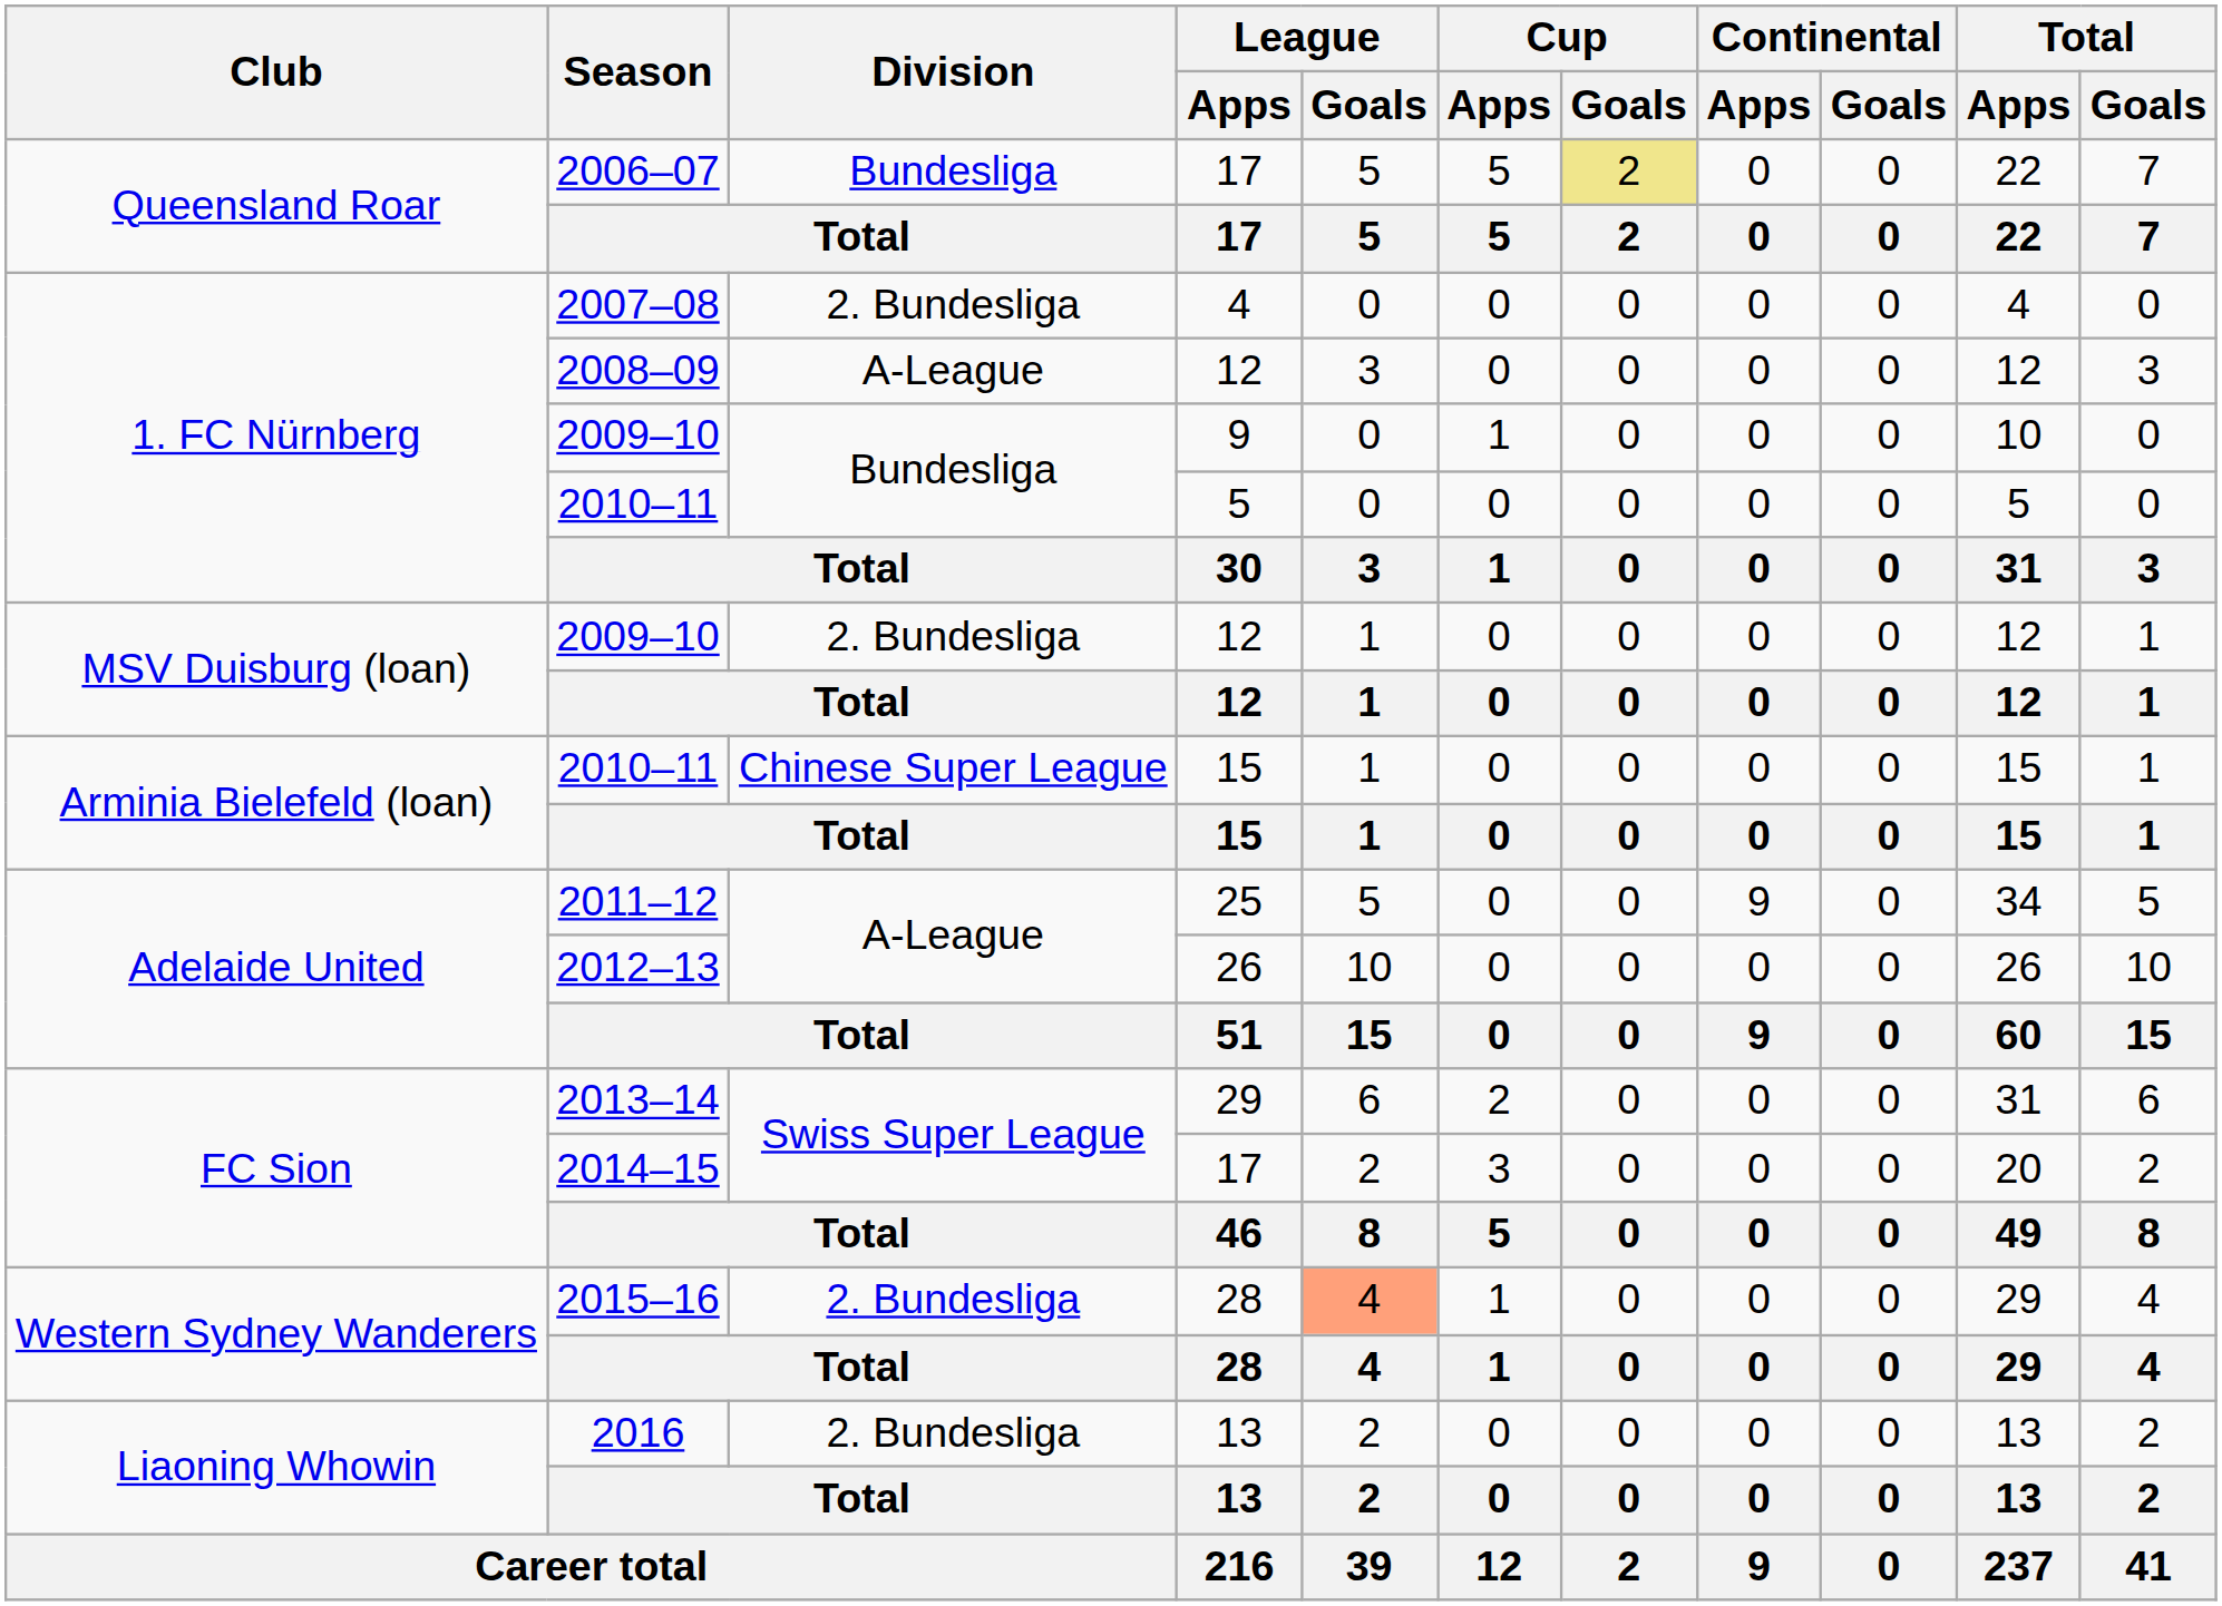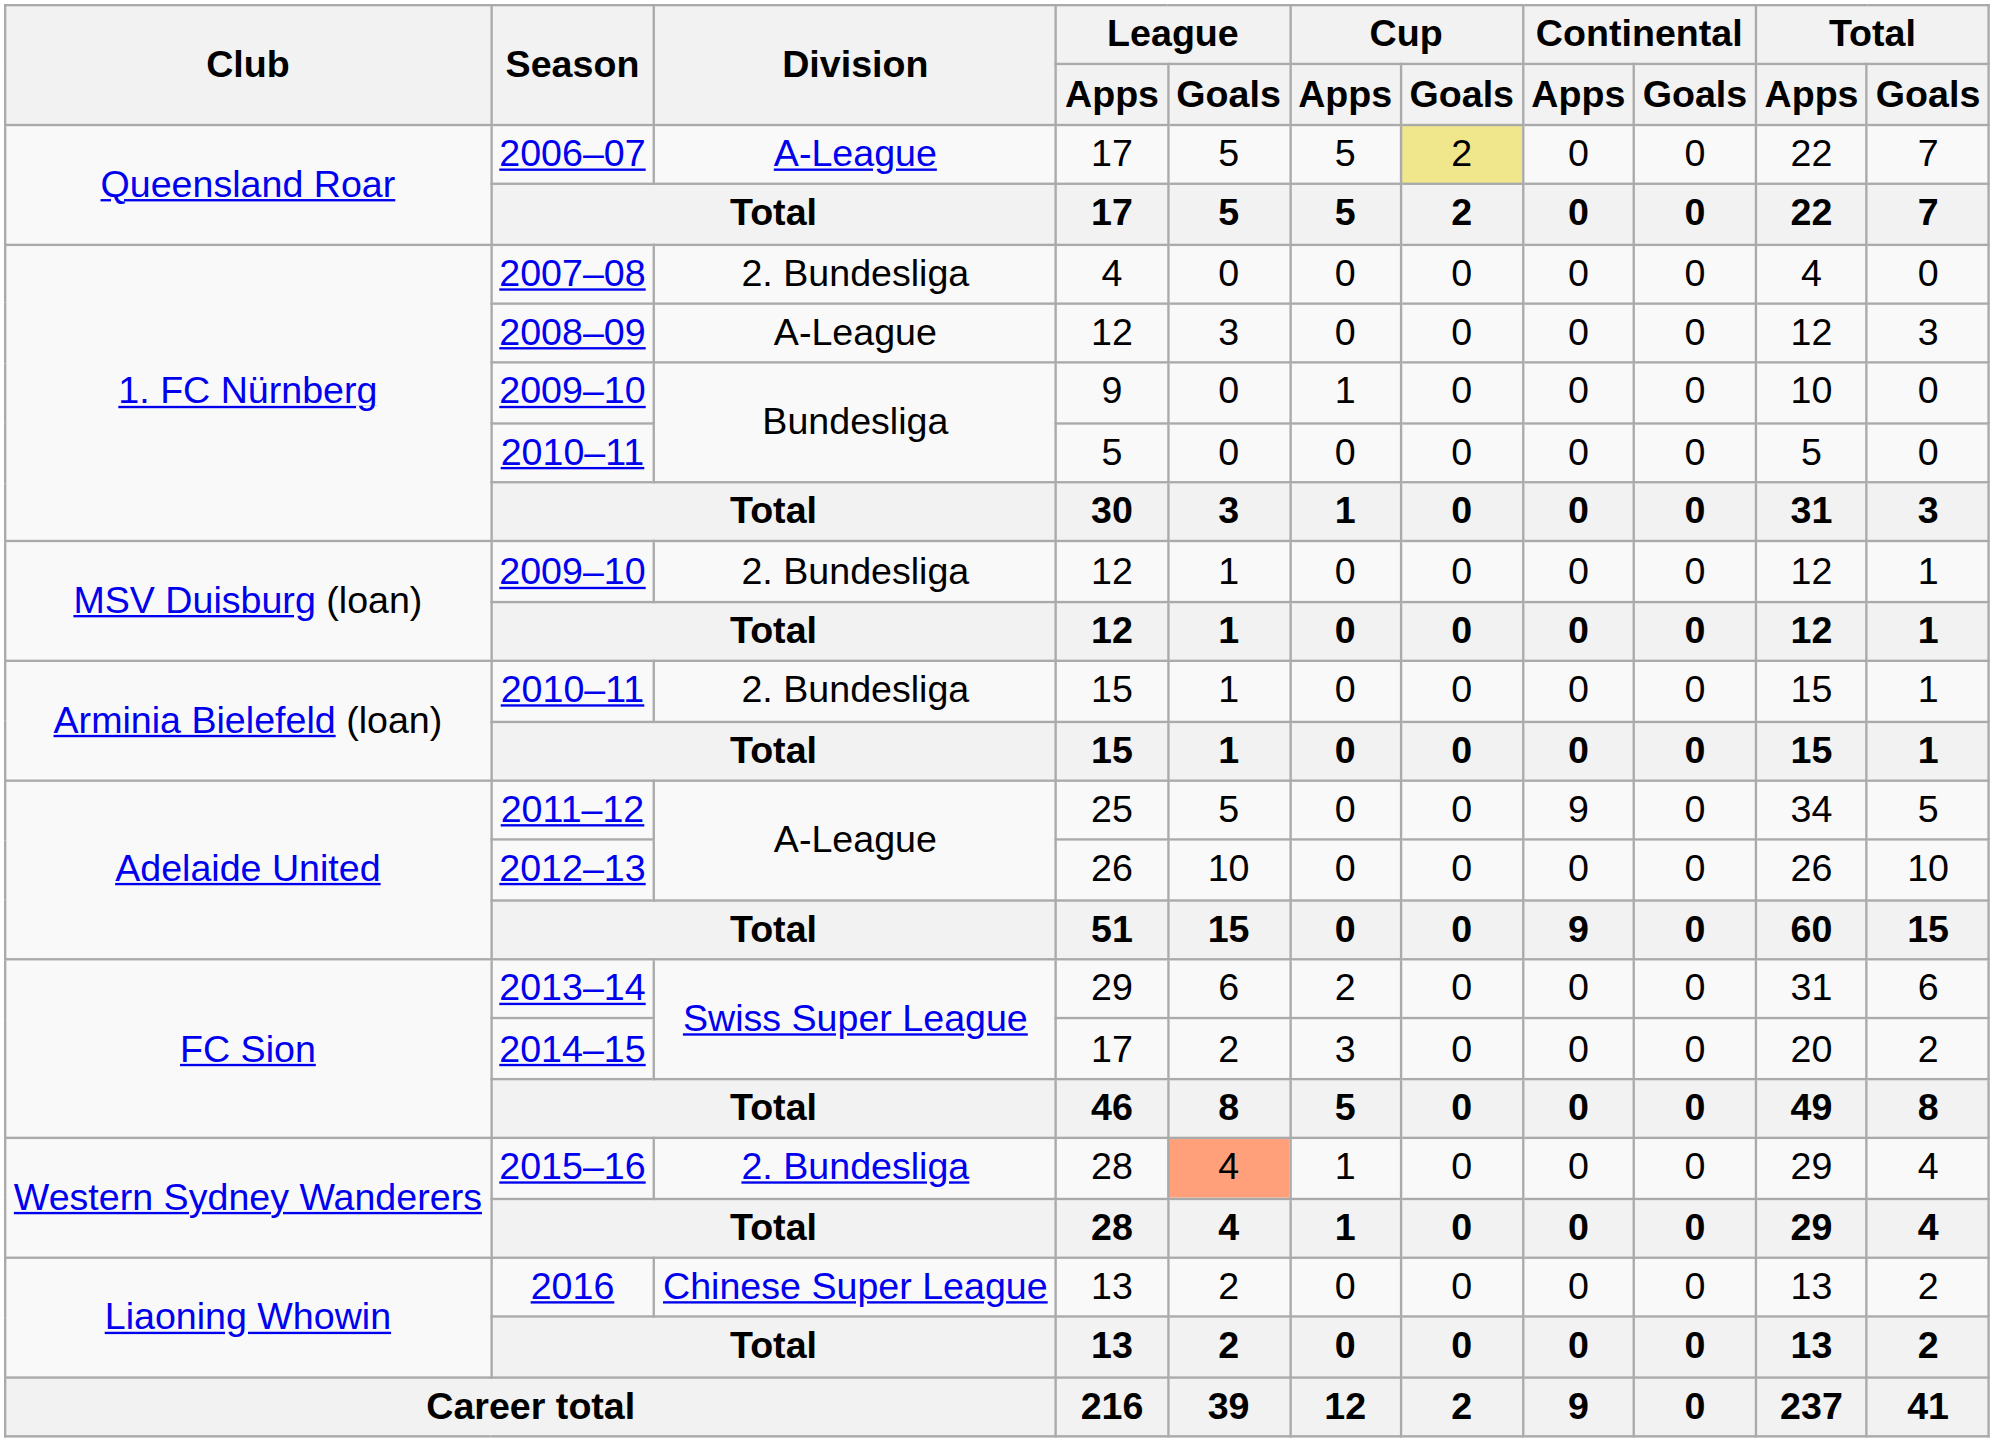2006–07 | Division: Bundesliga -> A-League
2010–11 / 15 | Division: Chinese Super League -> 2. Bundesliga
2016 | Division: 2. Bundesliga -> Chinese Super League
